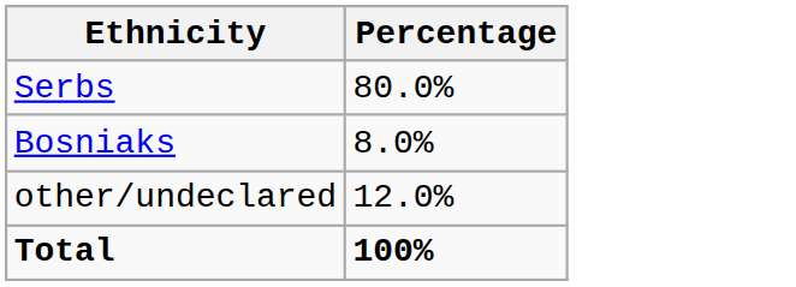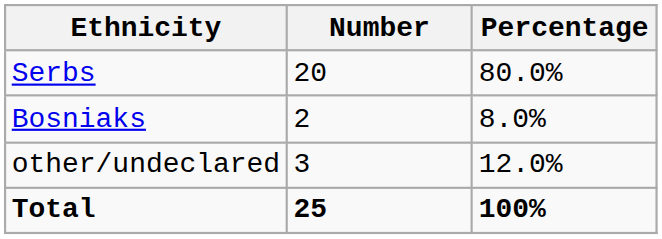+ column: Number | 20 | 2 | 3 | 25
